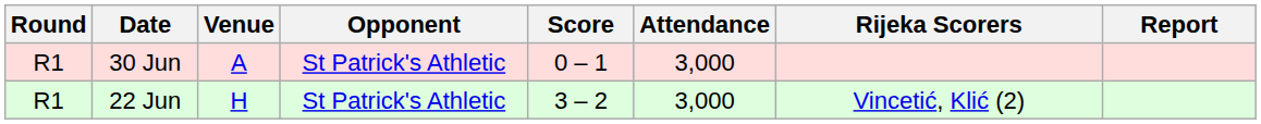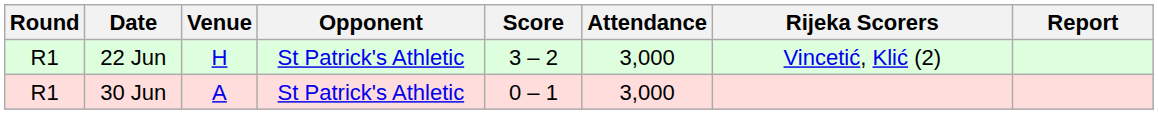rows swapped: 22 Jun <-> 30 Jun
